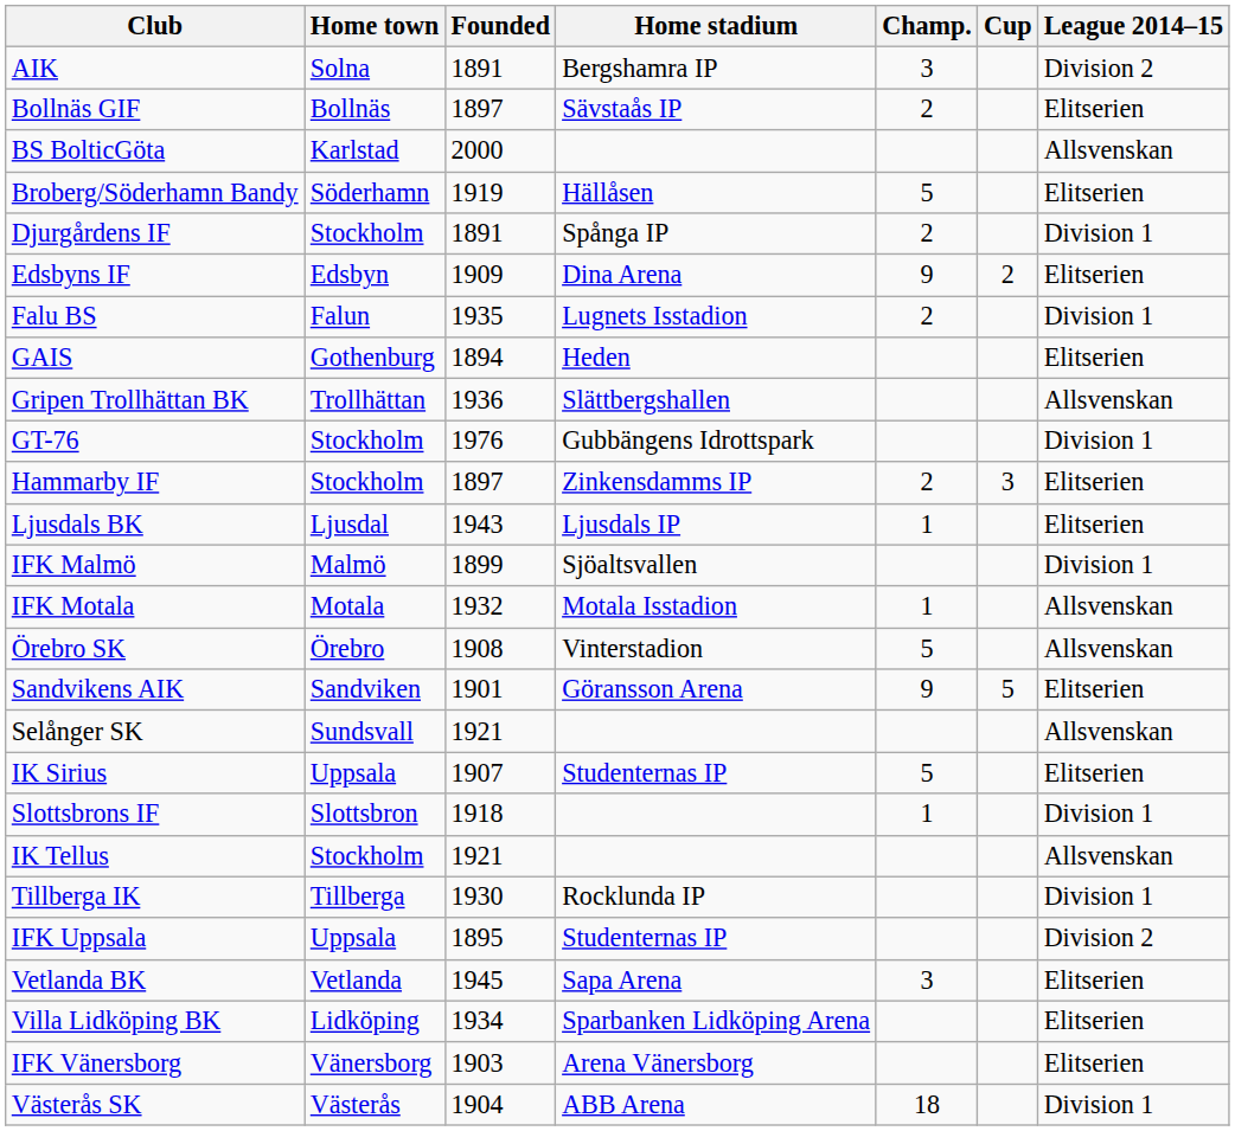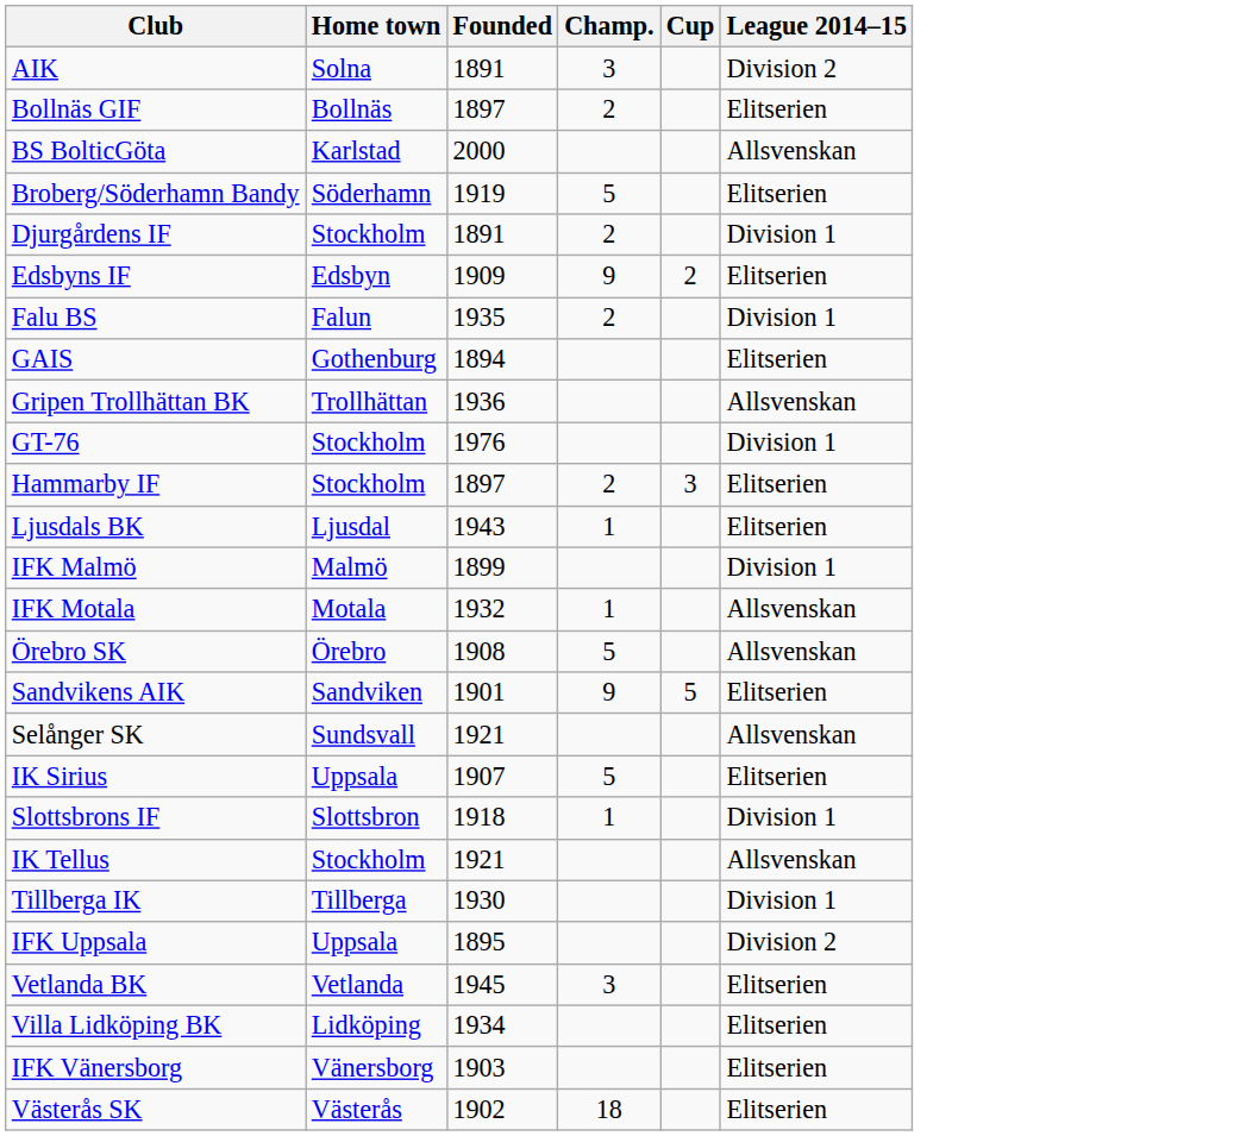- column: Home stadium | Bergshamra IP | Sävstaås IP | Hällåsen | Spånga IP | Dina Arena | Lugnets Isstadion | Heden | Slättbergshallen | Gubbängens Idrottspark | Zinkensdamms IP | Ljusdals IP | Sjöaltsvallen | Motala Isstadion | Vinterstadion | Göransson Arena | Studenternas IP | Rocklunda IP | Studenternas IP | Sapa Arena | Sparbanken Lidköping Arena | Arena Vänersborg | ABB Arena
Västerås SK | Founded: 1904 -> 1902
Västerås SK | League 2014–15: Division 1 -> Elitserien
